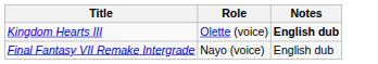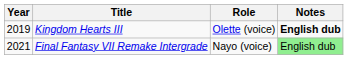+ column: Year | 2019 | 2021
Final Fantasy VII Remake Intergrade | Notes: no background -> lightgreen background
